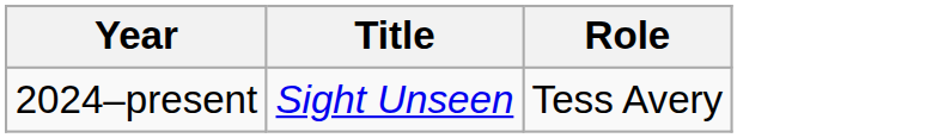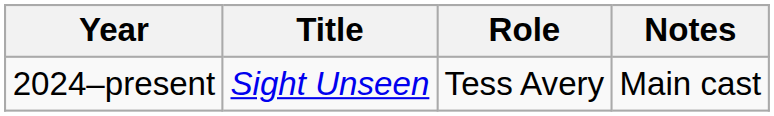+ column: Notes | Main cast
